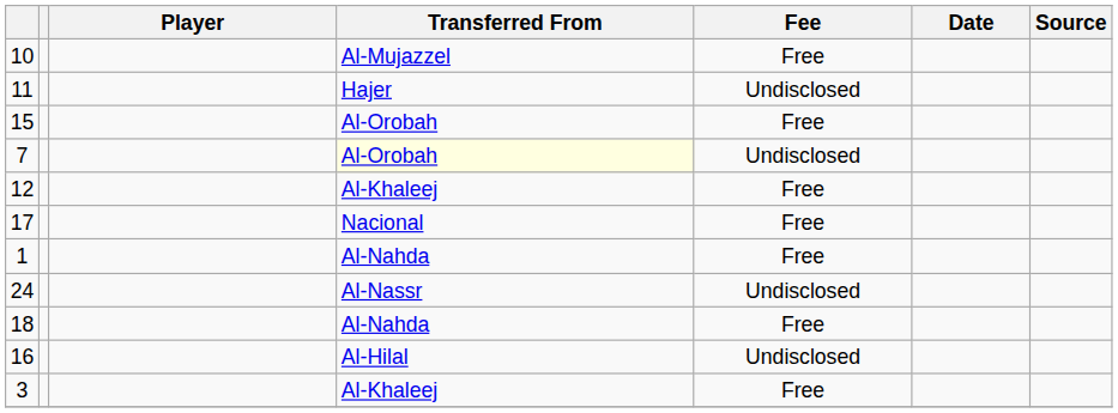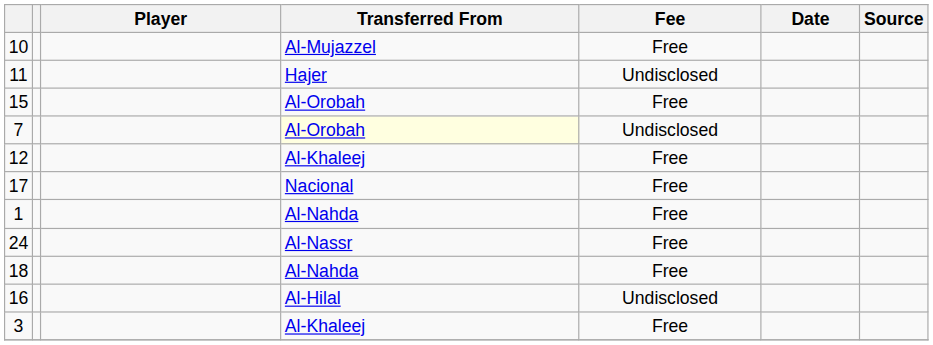24 | Fee: Undisclosed -> Free
